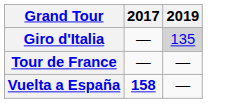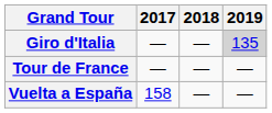+ column: 2018 | — | — | —
Vuelta a España | 2017: bold -> normal
